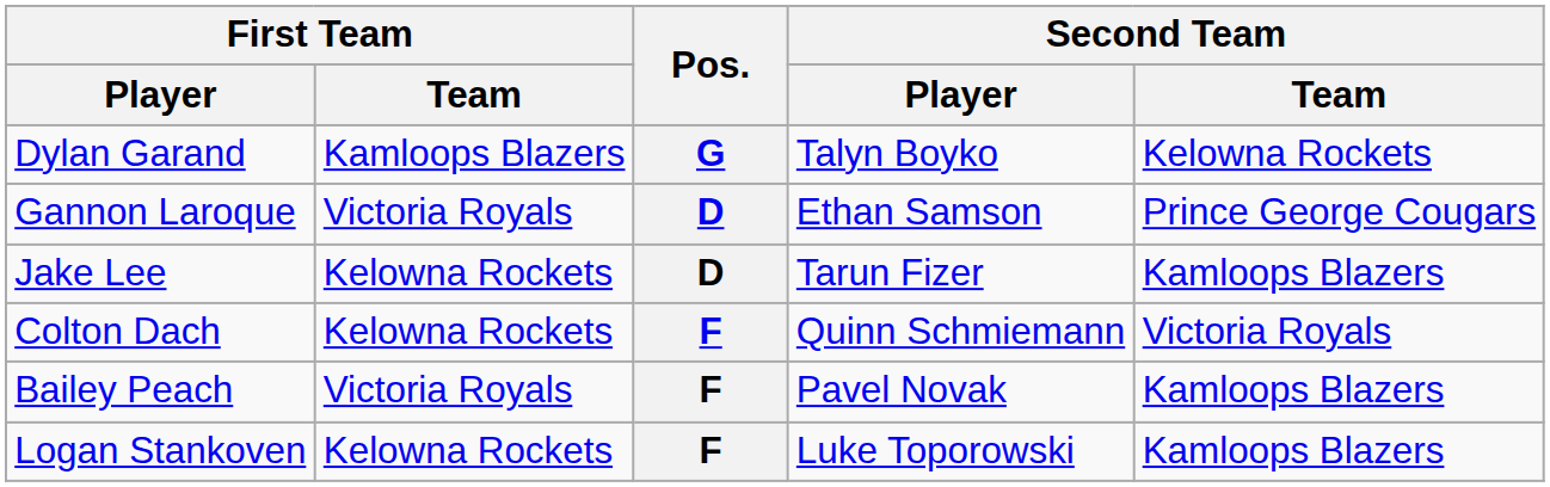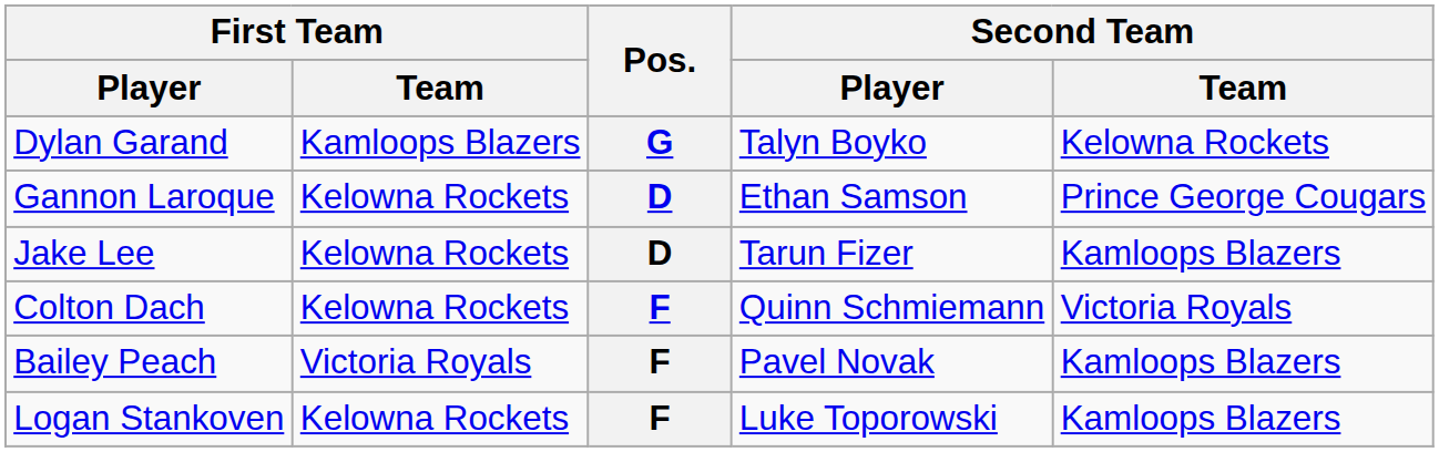Gannon Laroque | First Team / Team: Victoria Royals -> Kelowna Rockets
